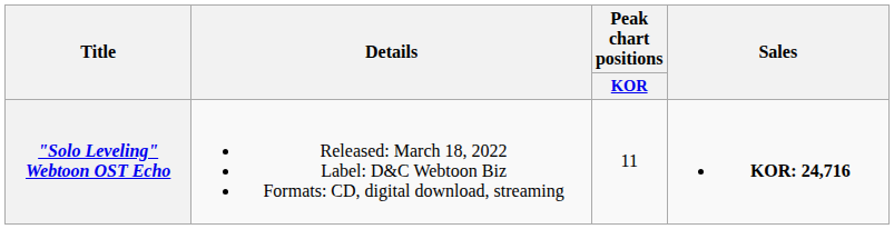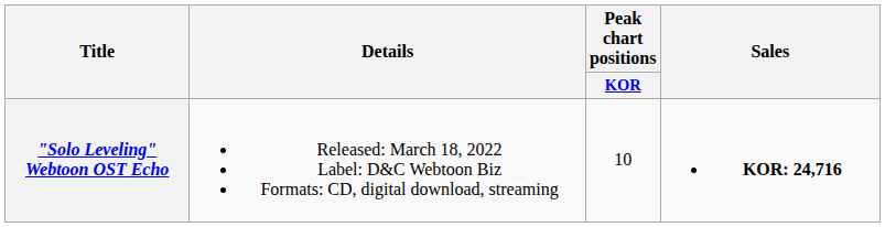"Solo Leveling" Webtoon OST Echo | Peak chart positions / KOR: 11 -> 10
